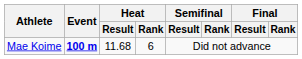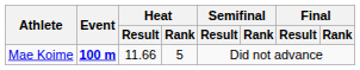Mae Koime | Heat / Result: 11.68 -> 11.66
Mae Koime | Heat / Rank: 6 -> 5
